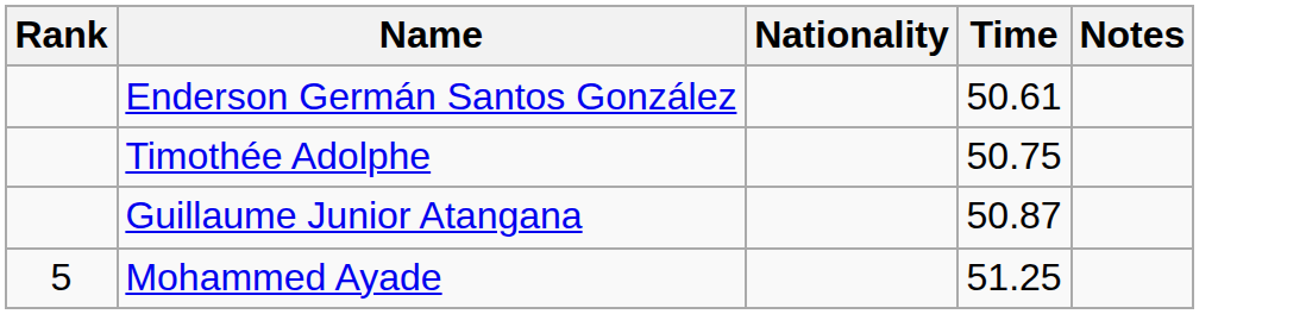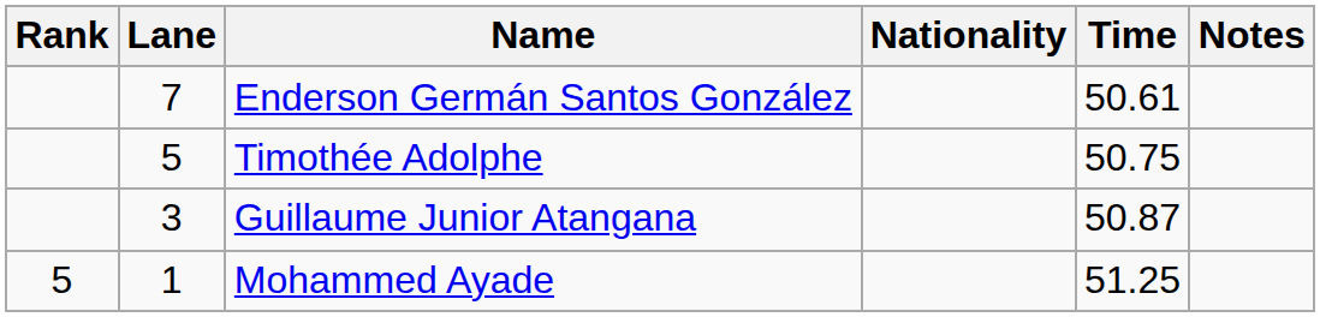+ column: Lane | 7 | 5 | 3 | 1
